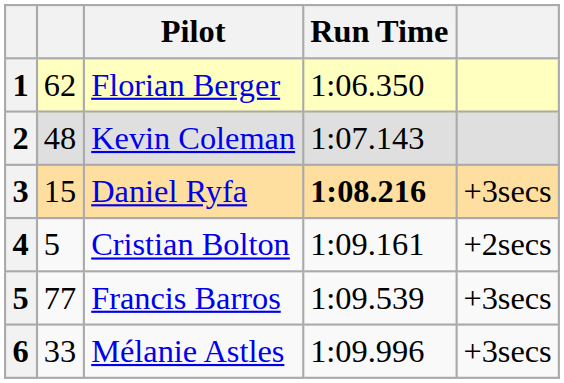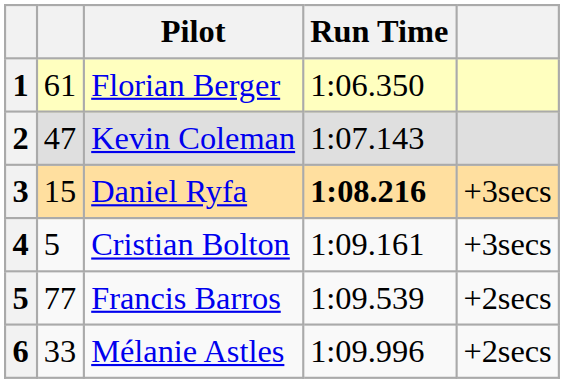Florian Berger | column 2: 62 -> 61
Kevin Coleman | column 2: 48 -> 47
Cristian Bolton | column 5: +2secs -> +3secs
Francis Barros | column 5: +3secs -> +2secs
Mélanie Astles | column 5: +3secs -> +2secs
